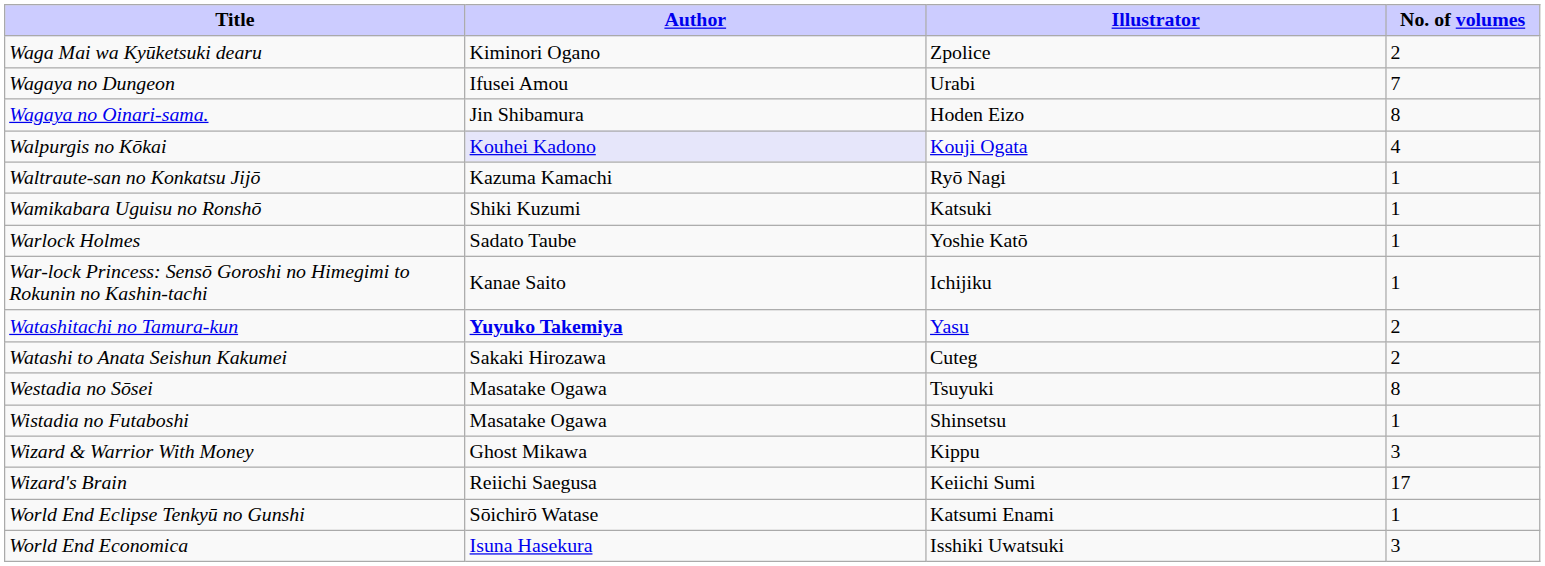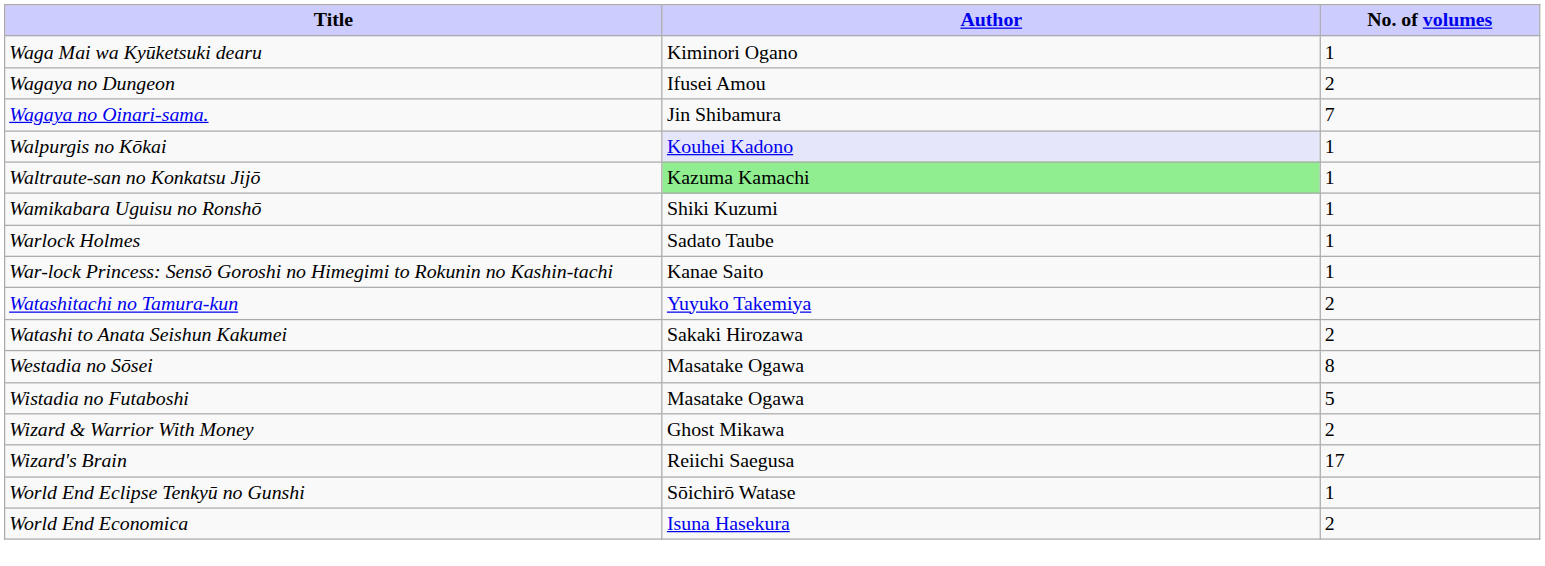- column: Illustrator | Zpolice | Urabi | Hoden Eizo | Kouji Ogata | Ryō Nagi | Katsuki | Yoshie Katō | Ichijiku | Yasu | Cuteg | Tsuyuki | Shinsetsu | Kippu | Keiichi Sumi | Katsumi Enami | Isshiki Uwatsuki
Waga Mai wa Kyūketsuki dearu | No. of volumes: 2 -> 1
Wagaya no Dungeon | No. of volumes: 7 -> 2
Wagaya no Oinari-sama. | No. of volumes: 8 -> 7
Walpurgis no Kōkai | No. of volumes: 4 -> 1
Waltraute-san no Konkatsu Jijō | Author: no background -> lightgreen background
Watashitachi no Tamura-kun | Author: bold -> normal
Wistadia no Futaboshi | No. of volumes: 1 -> 5
Wizard & Warrior With Money | No. of volumes: 3 -> 2
World End Economica | No. of volumes: 3 -> 2
